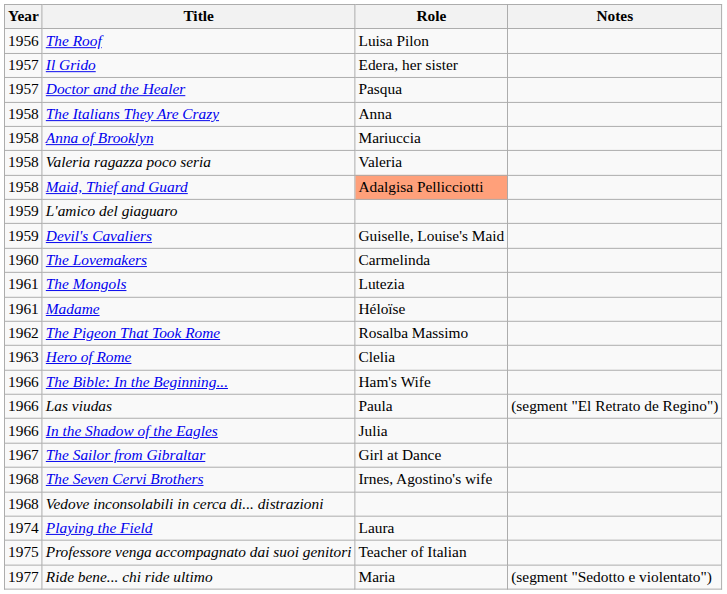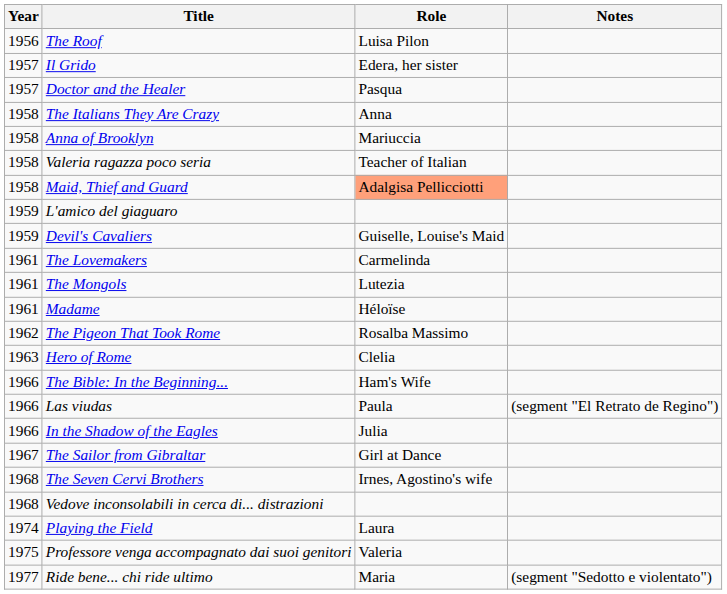Valeria ragazza poco seria | Role: Valeria -> Teacher of Italian
The Lovemakers | Year: 1960 -> 1961
Professore venga accompagnato dai suoi genitori | Role: Teacher of Italian -> Valeria
